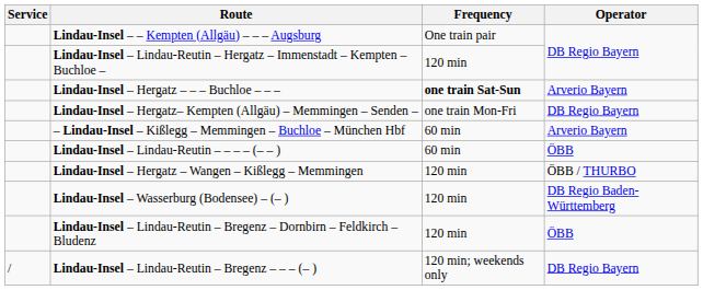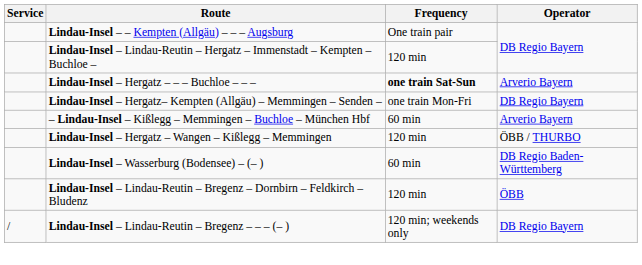- row: Lindau-Insel – Lindau-Reutin – – – – (– – ) | 60 min | ÖBB
Lindau-Insel – Wasserburg (Bodensee) – (– ) | Frequency: 120 min -> 60 min
